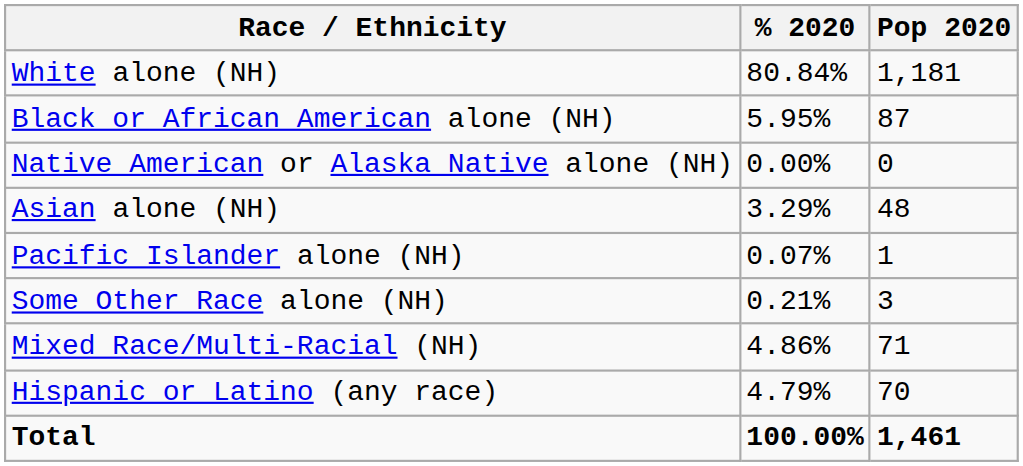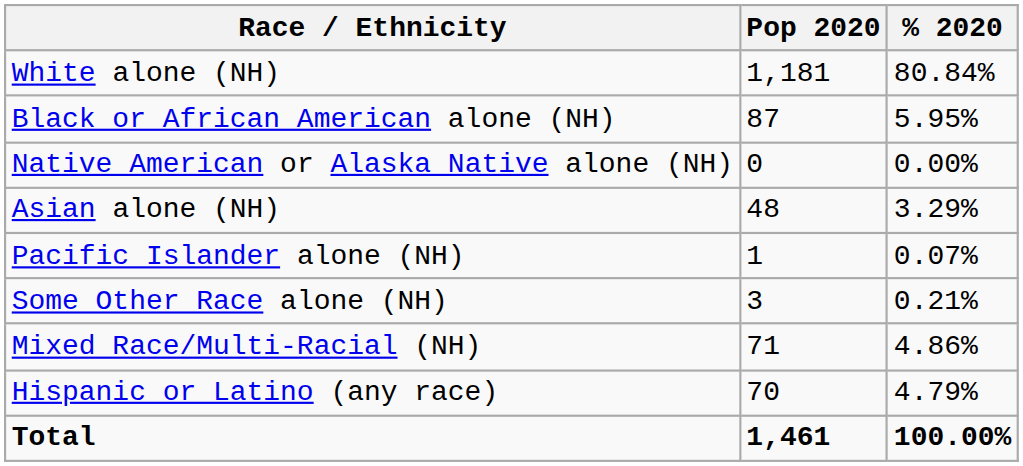columns swapped: Pop 2020 <-> % 2020
